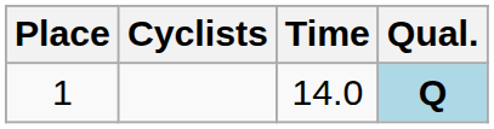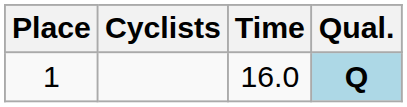1 | Time: 14.0 -> 16.0
